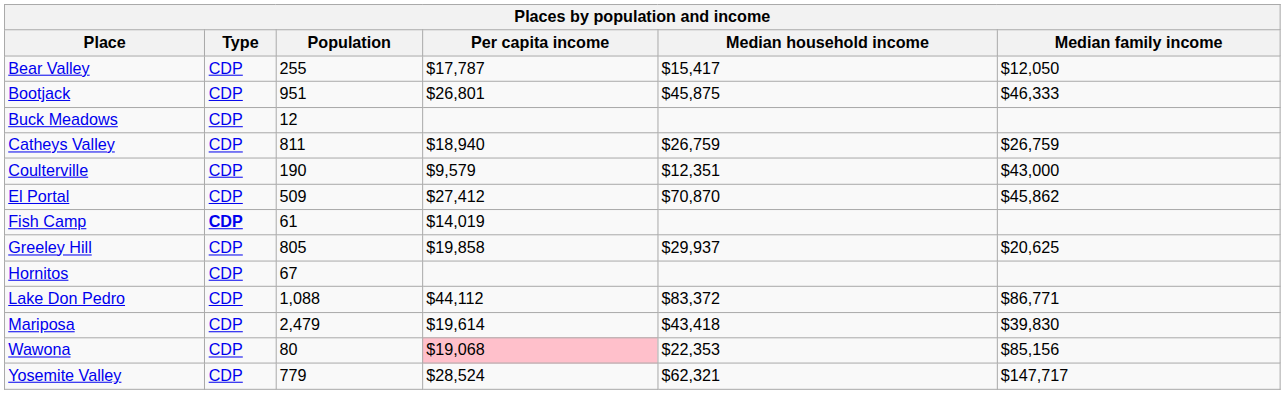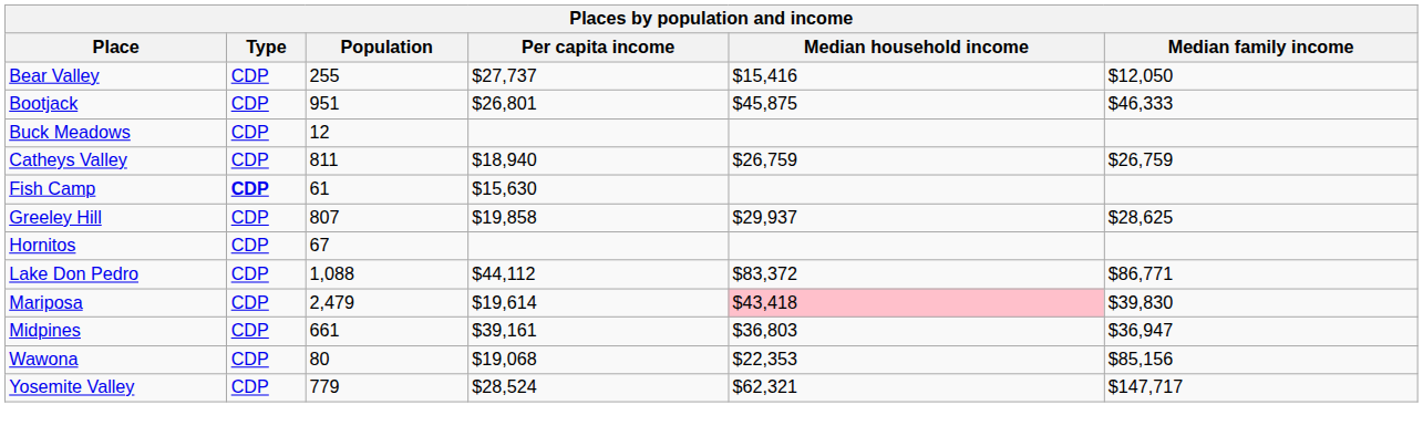Bear Valley | Per capita income: $17,787 -> $27,737
Bear Valley | Median household income: $15,417 -> $15,416
- row: Coulterville | CDP | 190 | $9,579 | $12,351 | $43,000
- row: El Portal | CDP | 509 | $27,412 | $70,870 | $45,862
Fish Camp | Per capita income: $14,019 -> $15,630
Greeley Hill | Population: 805 -> 807
Greeley Hill | Median family income: $20,625 -> $28,625
Mariposa | Median household income: no background -> pink background
+ row: Midpines | CDP | 661 | $39,161 | $36,803 | $36,947
Wawona | Per capita income: pink background -> no background
